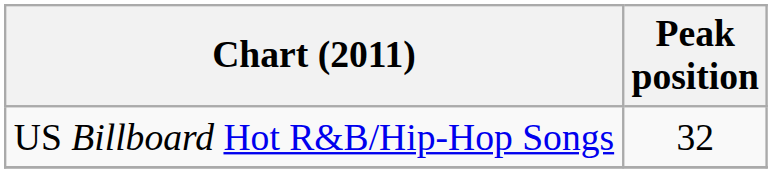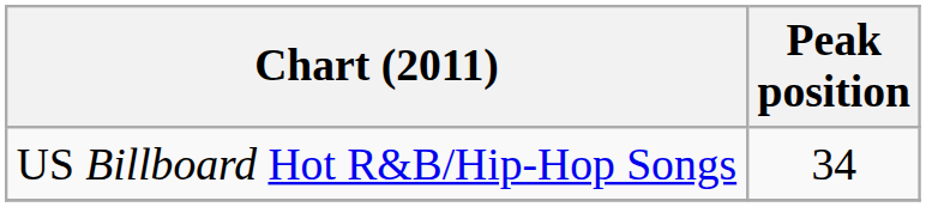US Billboard Hot R&B/Hip-Hop Songs | Peak position: 32 -> 34
